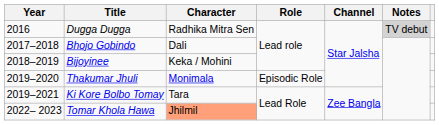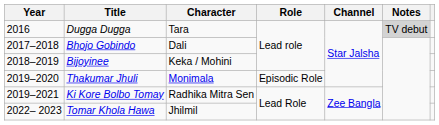Dugga Dugga | Character: Radhika Mitra Sen -> Tara
Ki Kore Bolbo Tomay | Character: Tara -> Radhika Mitra Sen
Tomar Khola Hawa | Character: lightsalmon background -> no background
